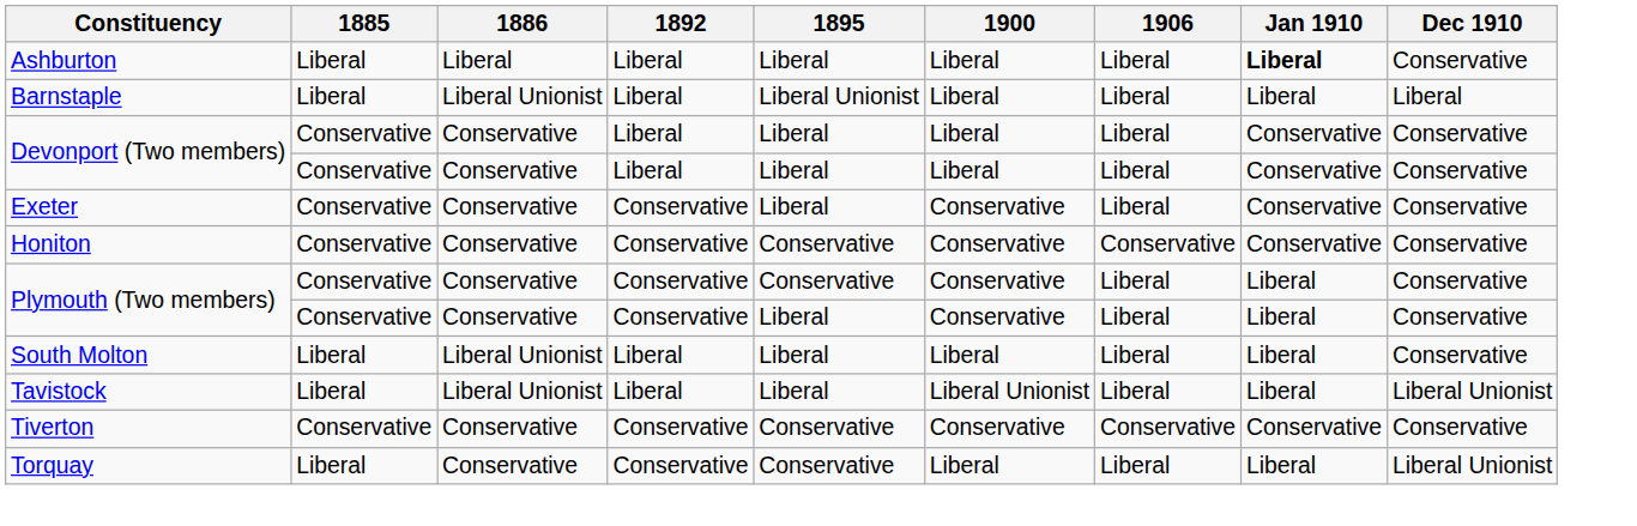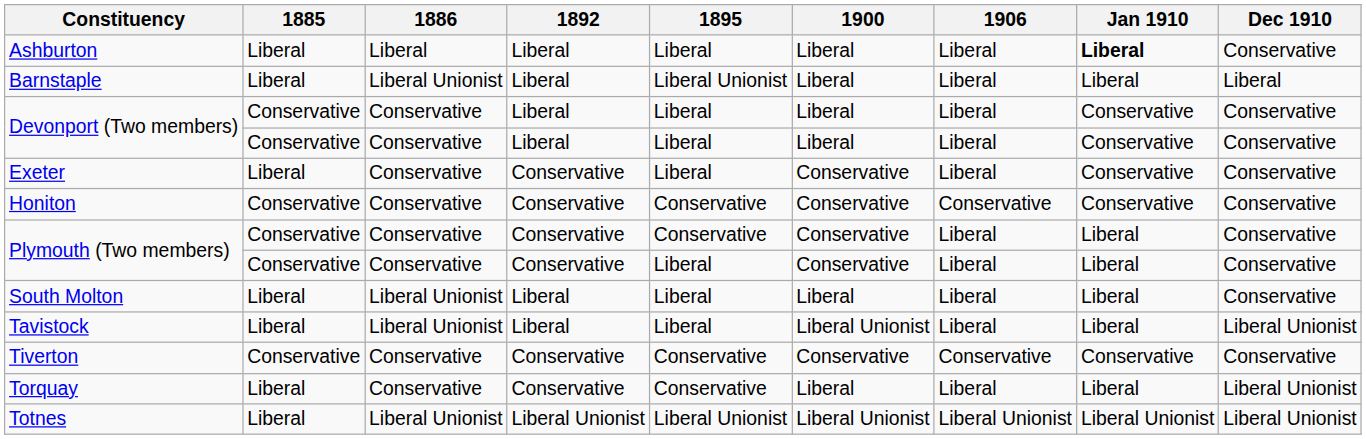Exeter | 1885: Conservative -> Liberal
+ row: Totnes | Liberal | Liberal Unionist | Liberal Unionist | Liberal Unionist | Liberal Unionist | Liberal Unionist | Liberal Unionist | Liberal Unionist
